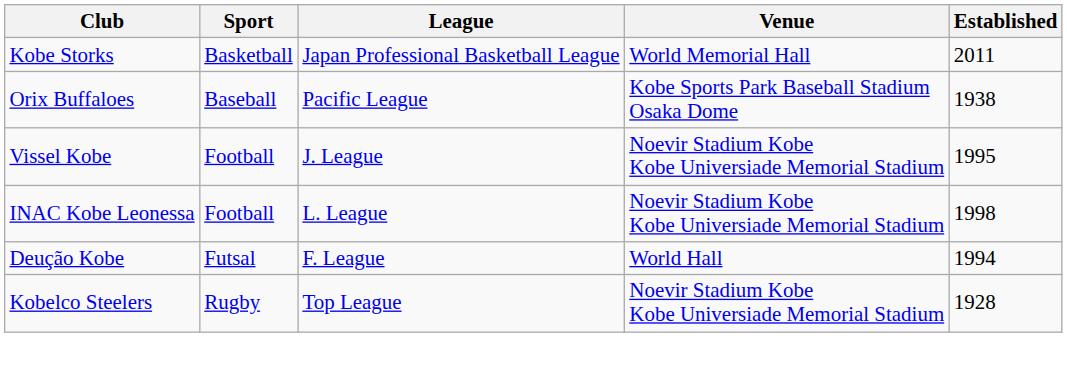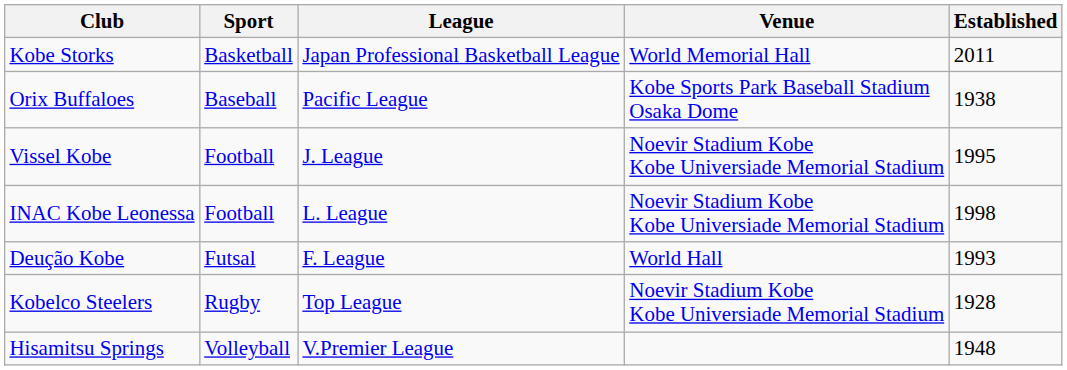Deução Kobe | Established: 1994 -> 1993
+ row: Hisamitsu Springs | Volleyball | V.Premier League | 1948
